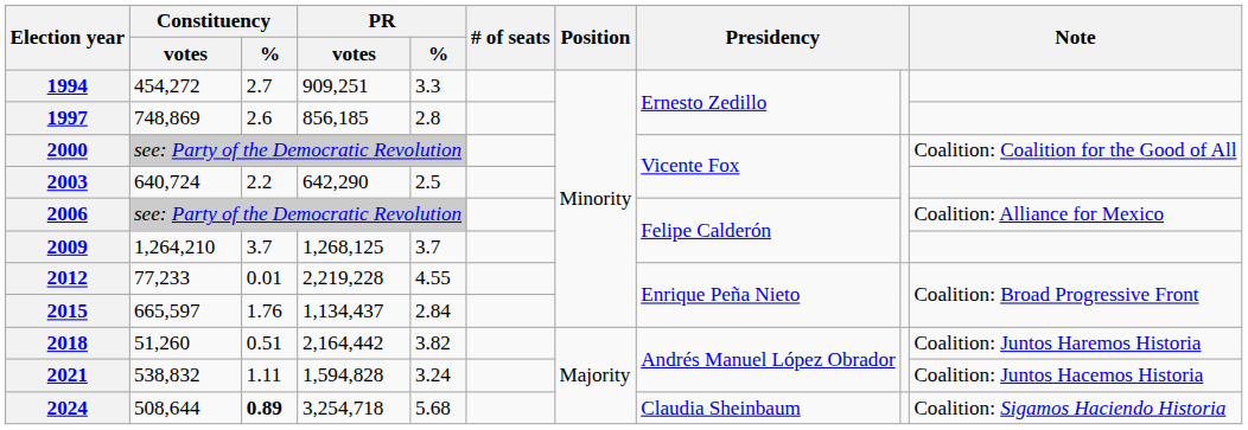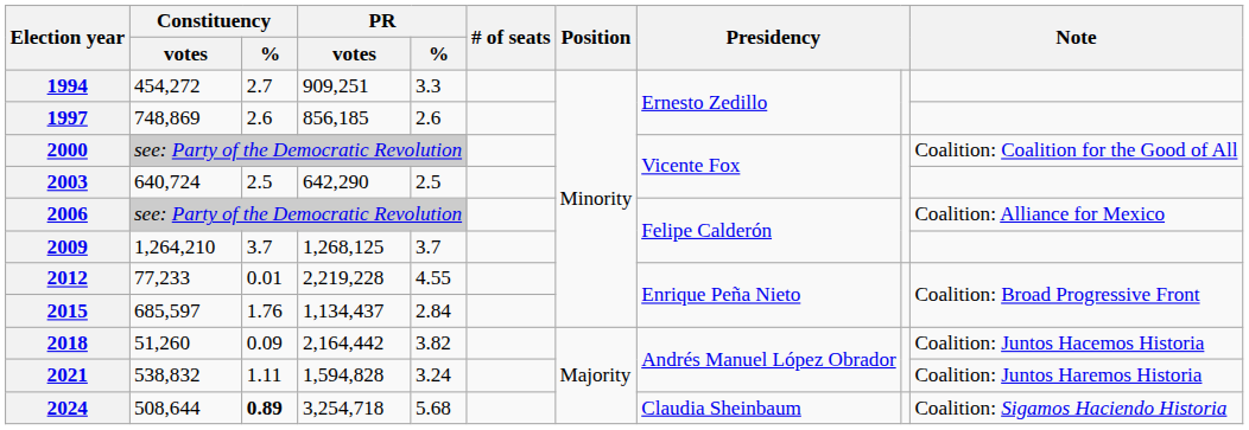1997 | PR / %: 2.8 -> 2.6
2003 | Constituency / %: 2.2 -> 2.5
2015 | Constituency / votes: 665,597 -> 685,597
2018 | Constituency / %: 0.51 -> 0.09
2018 | Note: Coalition: Juntos Haremos Historia -> Coalition: Juntos Hacemos Historia
2021 | Note: Coalition: Juntos Hacemos Historia -> Coalition: Juntos Haremos Historia
